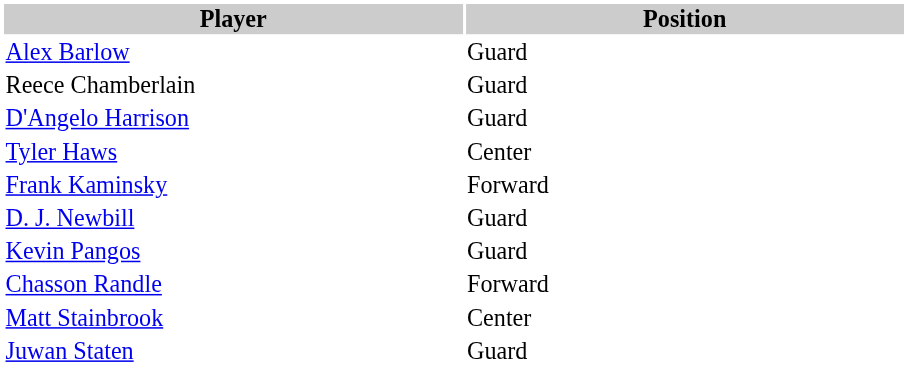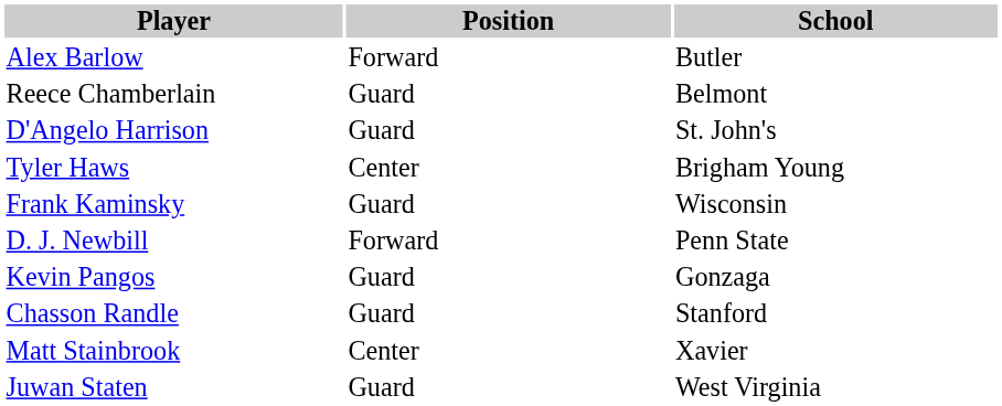+ column: School | Butler | Belmont | St. John's | Brigham Young | Wisconsin | Penn State | Gonzaga | Stanford | Xavier | West Virginia
Alex Barlow | Position: Guard -> Forward
Frank Kaminsky | Position: Forward -> Guard
D. J. Newbill | Position: Guard -> Forward
Chasson Randle | Position: Forward -> Guard
